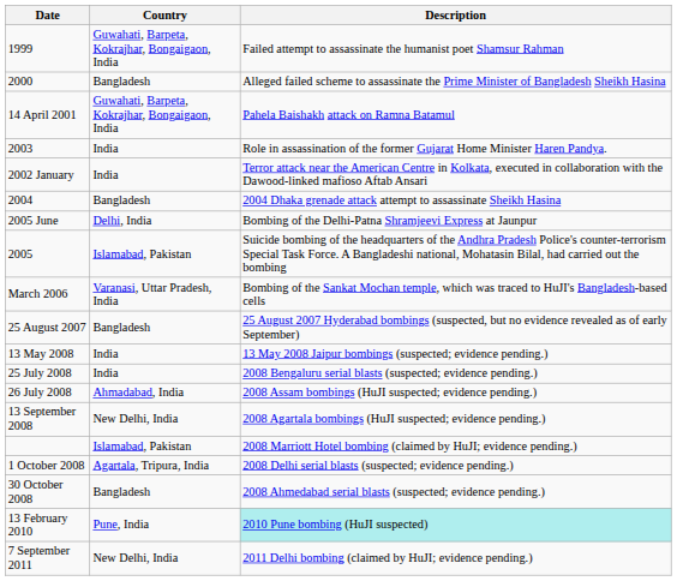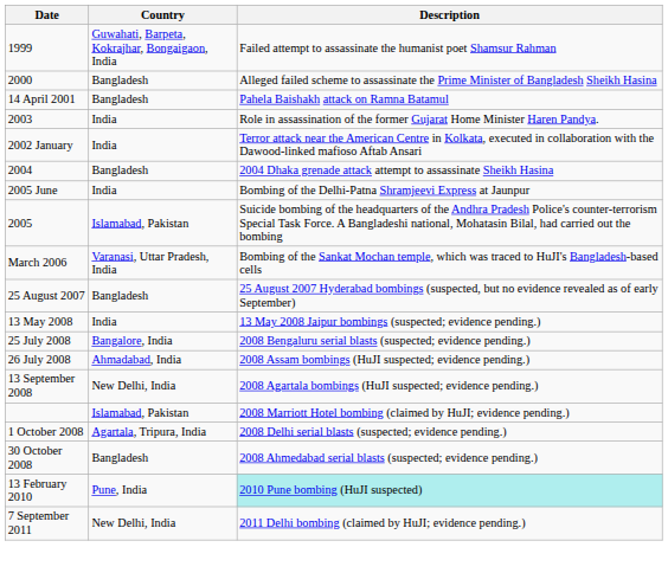14 April 2001 | Country: Guwahati, Barpeta, Kokrajhar, Bongaigaon, India -> Bangladesh
2005 June | Country: Delhi, India -> India
25 July 2008 | Country: India -> Bangalore, India
